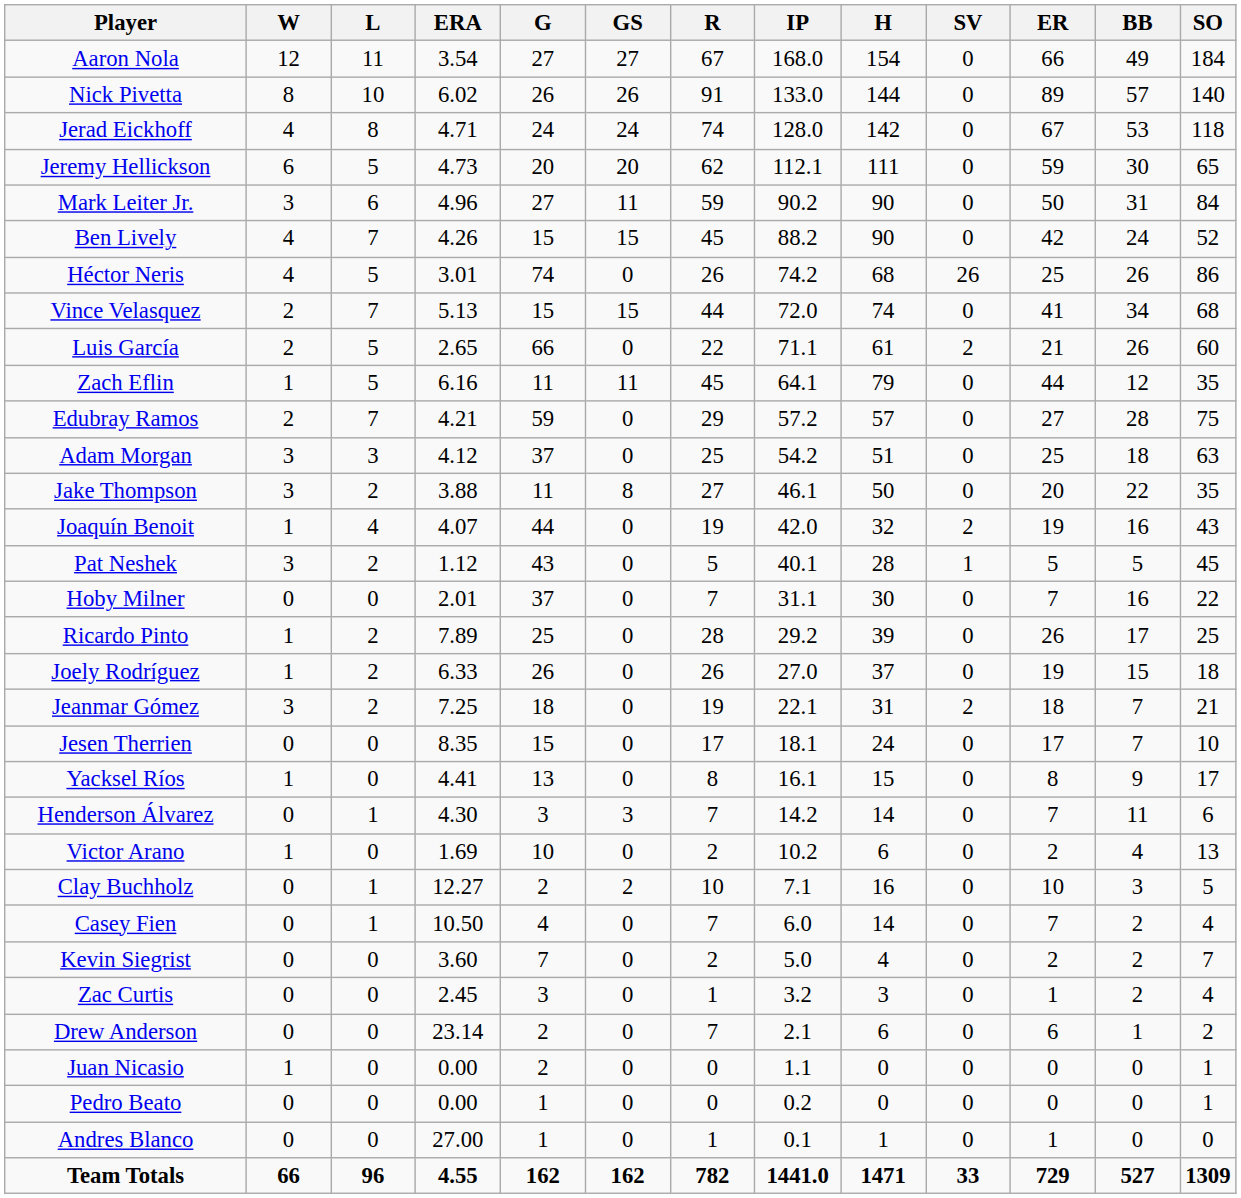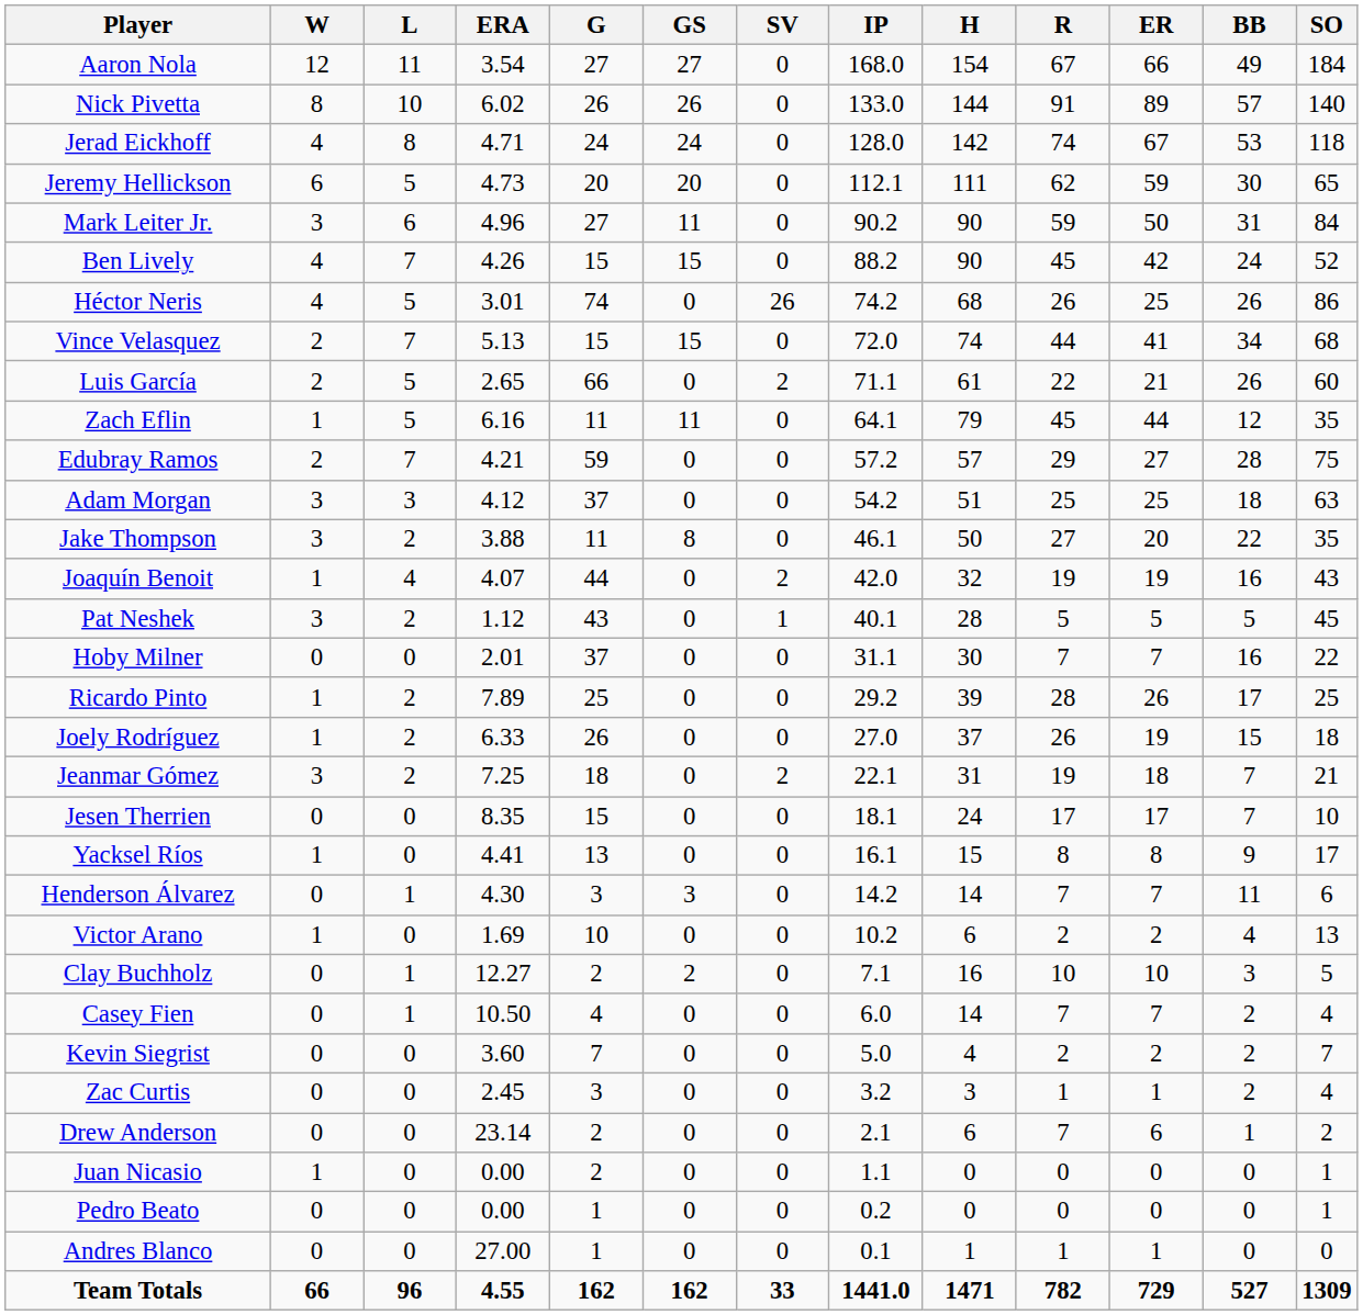columns swapped: SV <-> R
